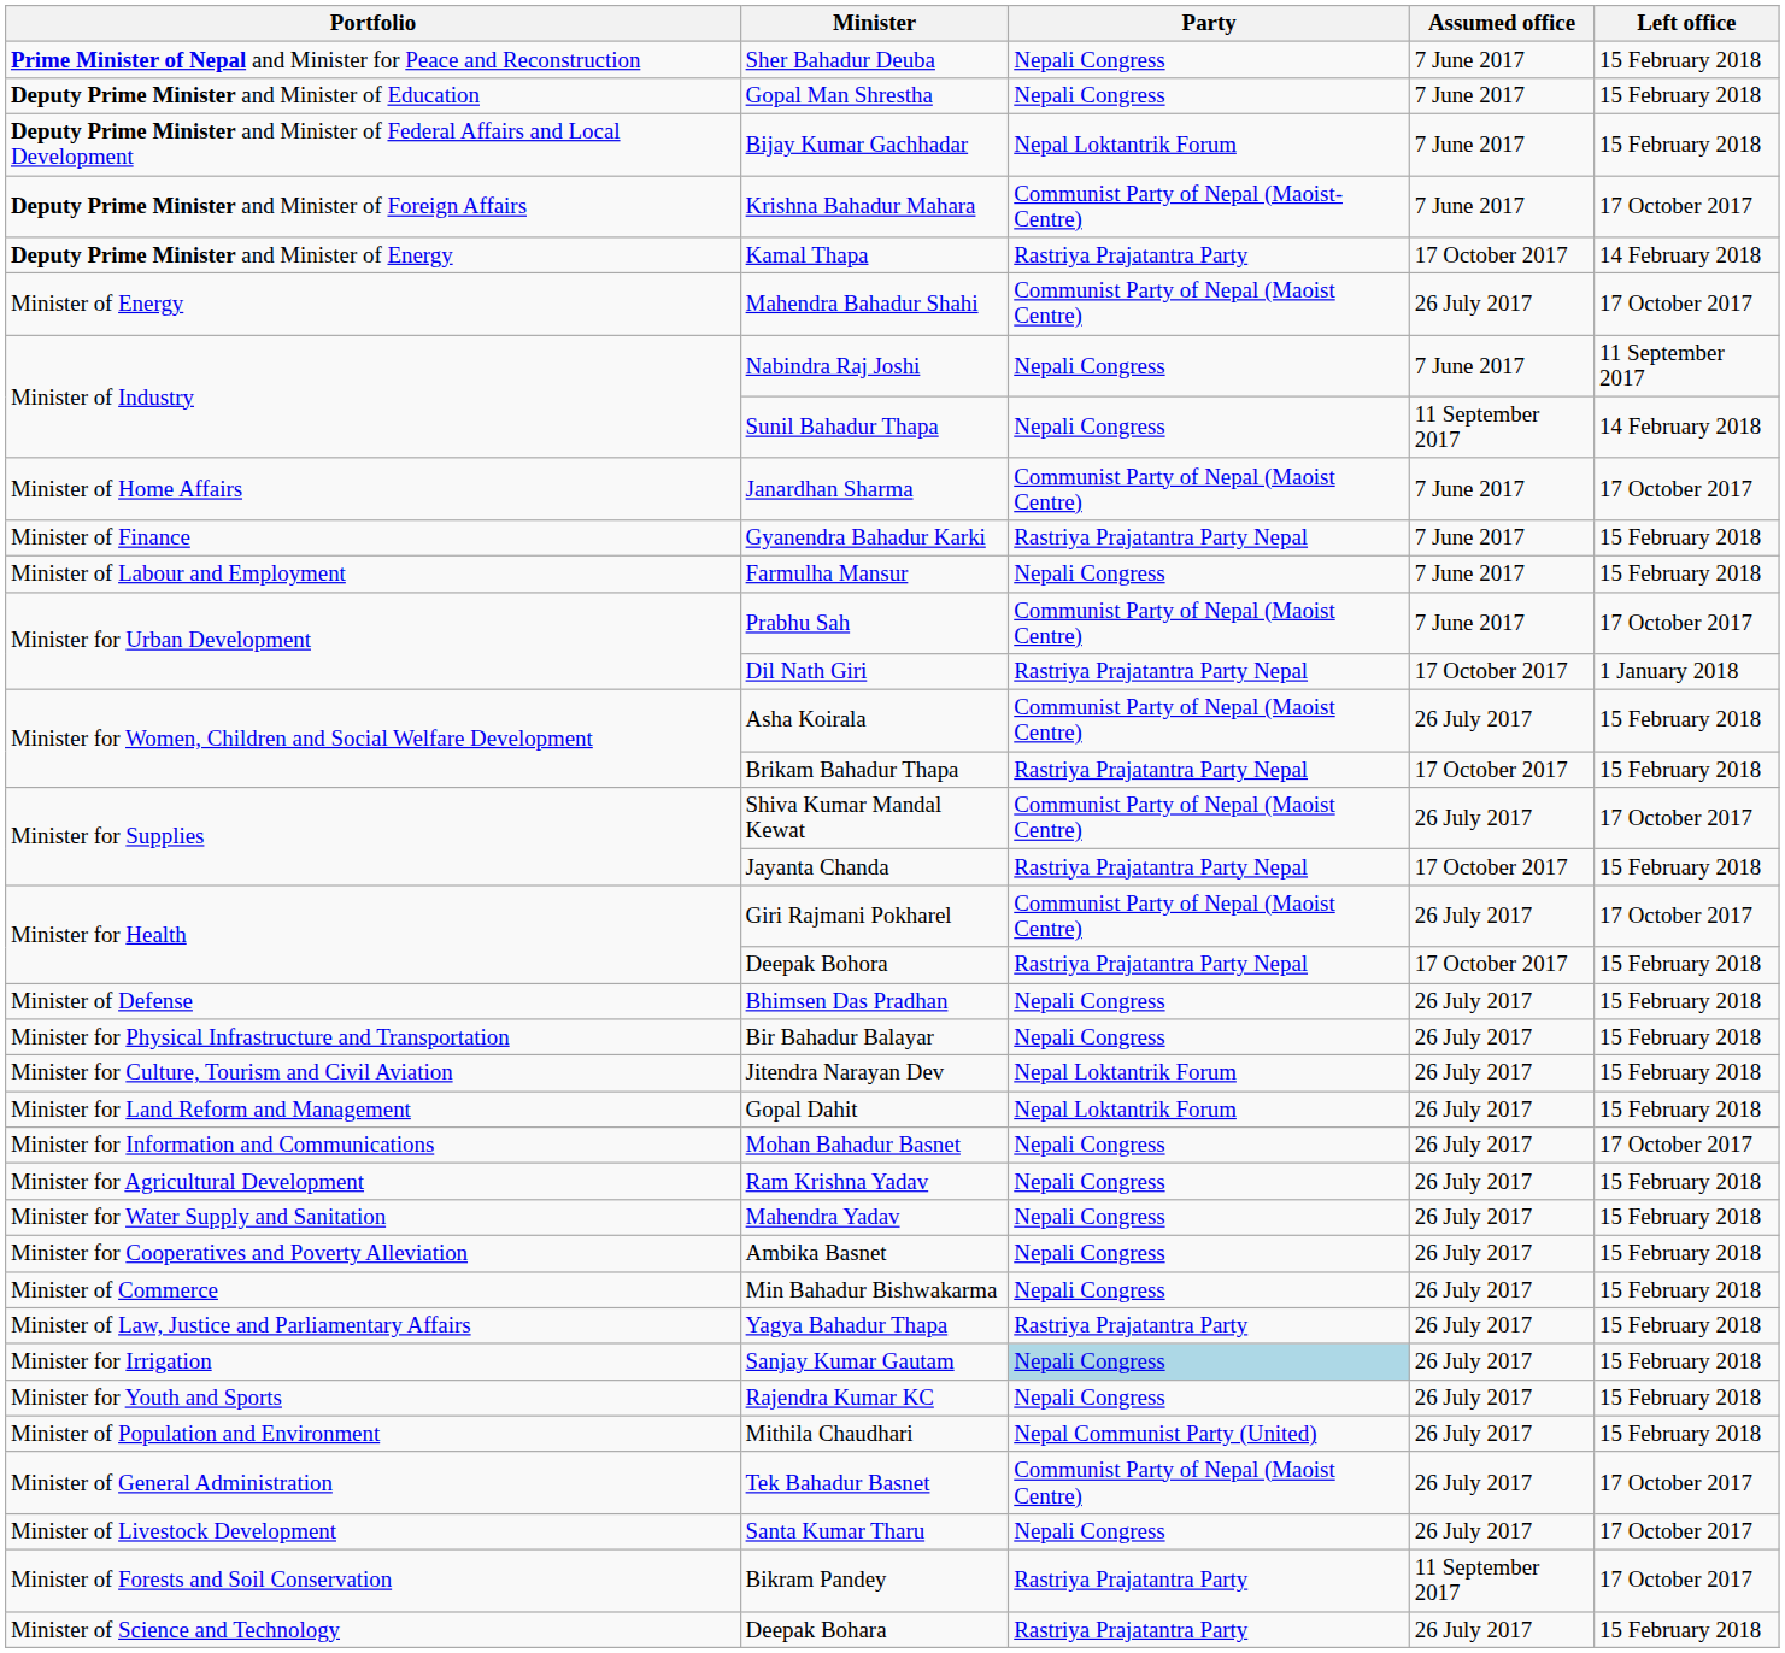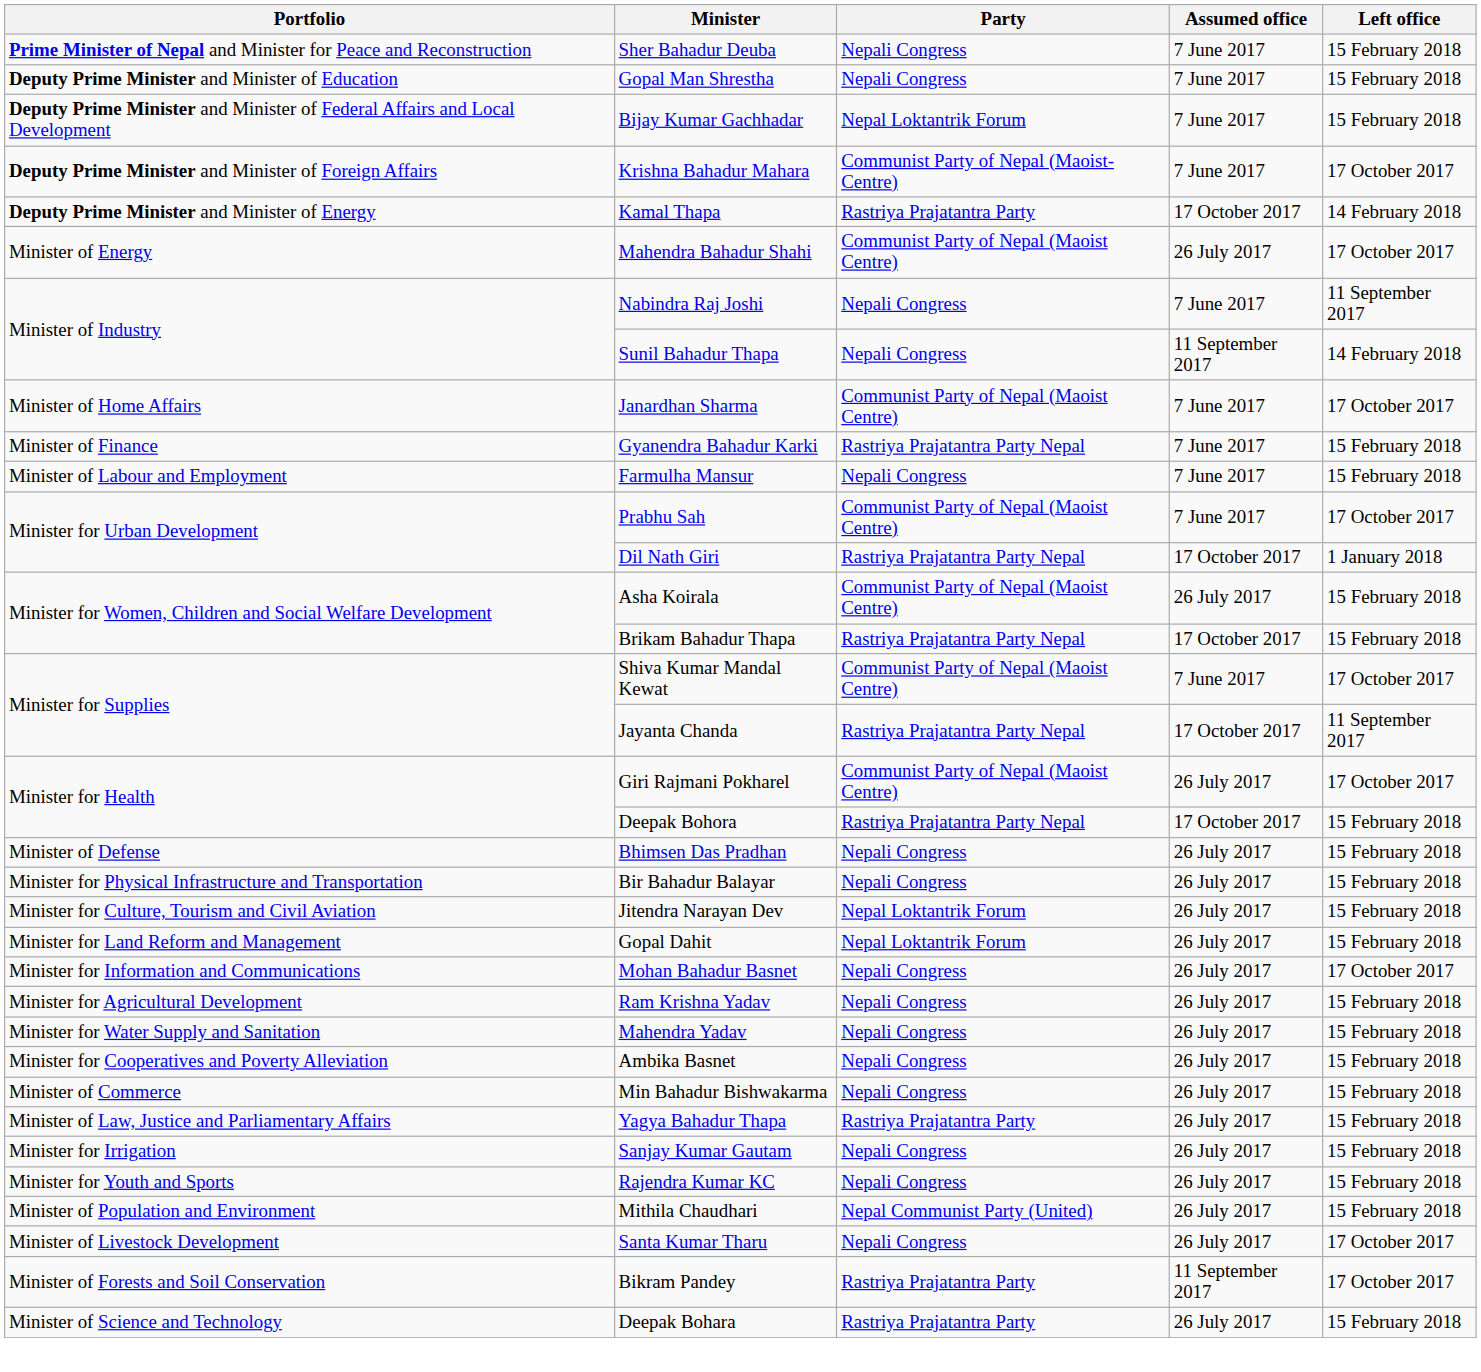Shiva Kumar Mandal Kewat | Assumed office: 26 July 2017 -> 7 June 2017
Jayanta Chanda | Left office: 15 February 2018 -> 11 September 2017
Sanjay Kumar Gautam | Party: lightblue background -> no background
- row: Minister of General Administration | Tek Bahadur Basnet | Communist Party of Nepal (Maoist Centre) | 26 July 2017 | 17 October 2017
